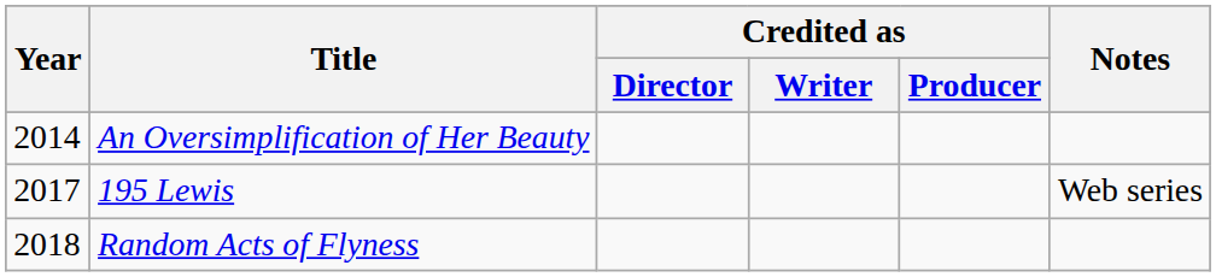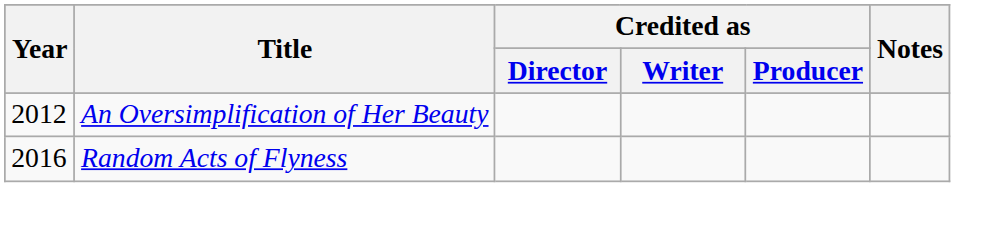An Oversimplification of Her Beauty | Year: 2014 -> 2012
- row: 2017 | 195 Lewis | Web series
Random Acts of Flyness | Year: 2018 -> 2016
